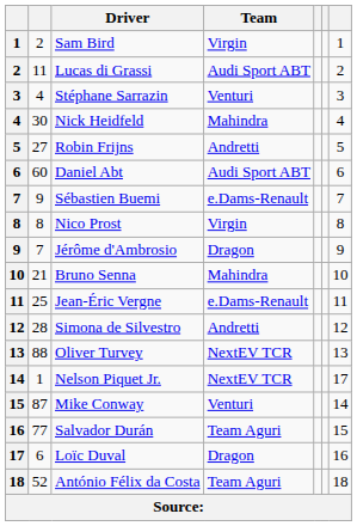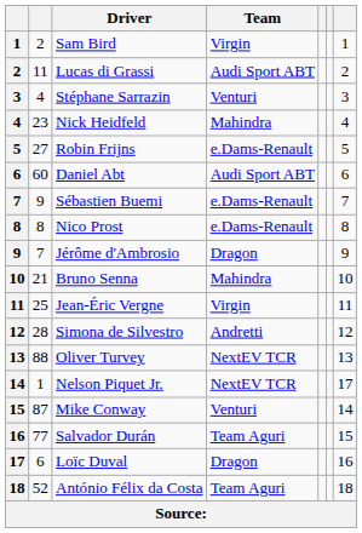Nick Heidfeld | column 2: 30 -> 23
Robin Frijns | Team: Andretti -> e.Dams-Renault
Nico Prost | Team: Virgin -> e.Dams-Renault
Jean-Éric Vergne | Team: e.Dams-Renault -> Virgin
